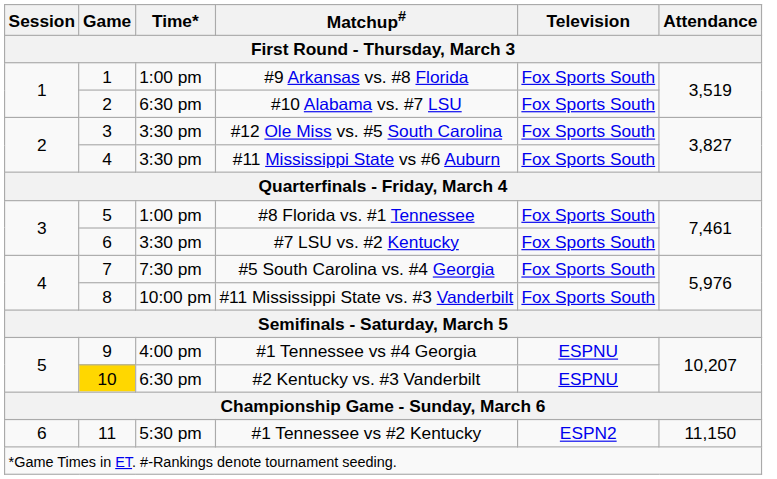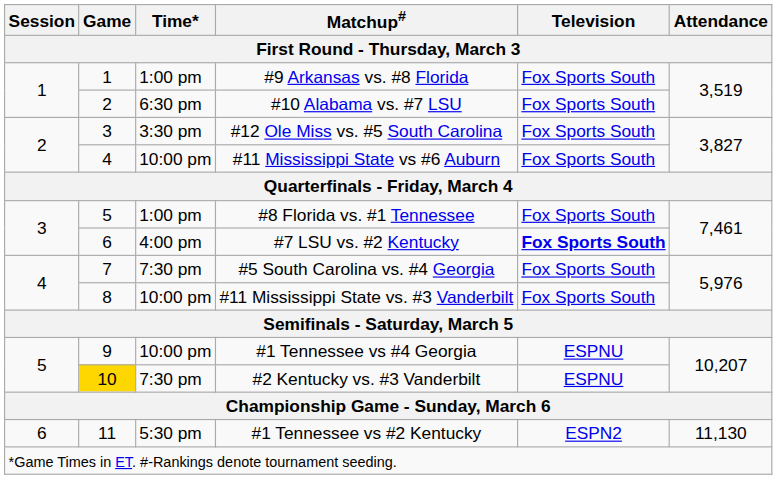#11 Mississippi State vs #6 Auburn | Time*: 3:30 pm -> 10:00 pm
#7 LSU vs. #2 Kentucky | Time*: 3:30 pm -> 4:00 pm
#7 LSU vs. #2 Kentucky | Television: normal -> bold
#1 Tennessee vs #4 Georgia | Time*: 4:00 pm -> 10:00 pm
#2 Kentucky vs. #3 Vanderbilt | Time*: 6:30 pm -> 7:30 pm
#1 Tennessee vs #2 Kentucky | Attendance: 11,150 -> 11,130
